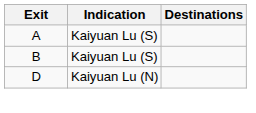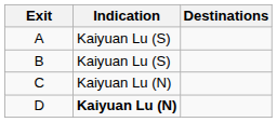+ row: C | Kaiyuan Lu (N)
D | Indication: normal -> bold
